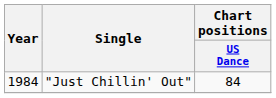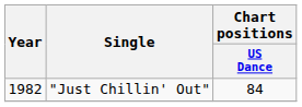"Just Chillin' Out" | Year: 1984 -> 1982
